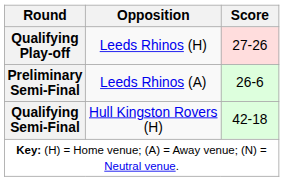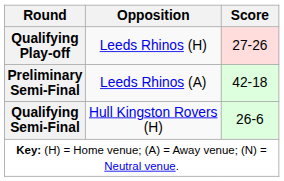Preliminary Semi-Final | Score: 26-6 -> 42-18
Qualifying Semi-Final | Score: 42-18 -> 26-6
